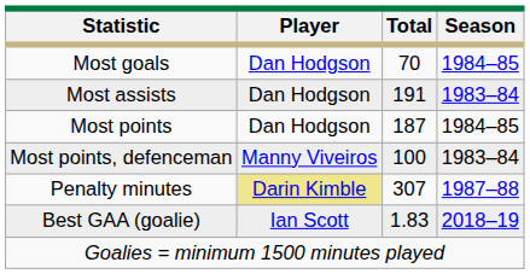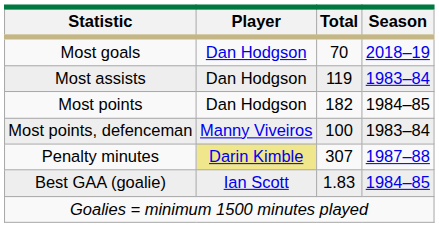Most goals | Season: 1984–85 -> 2018–19
Most assists | Total: 191 -> 119
Most points | Total: 187 -> 182
Best GAA (goalie) | Season: 2018–19 -> 1984–85
